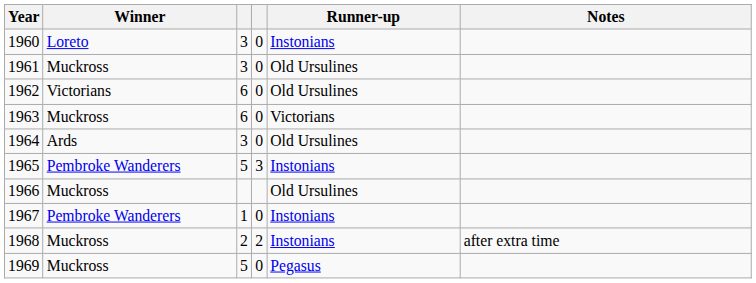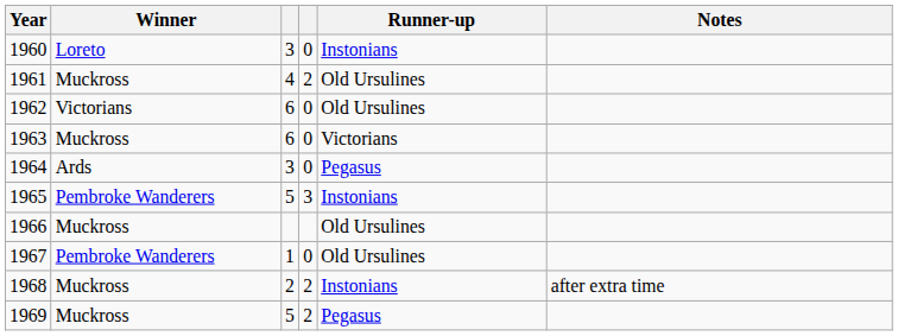1961 | column 3: 3 -> 4
1961 | column 4: 0 -> 2
1964 | Runner-up: Old Ursulines -> Pegasus
1967 | Runner-up: Instonians -> Old Ursulines
1969 | column 4: 0 -> 2
